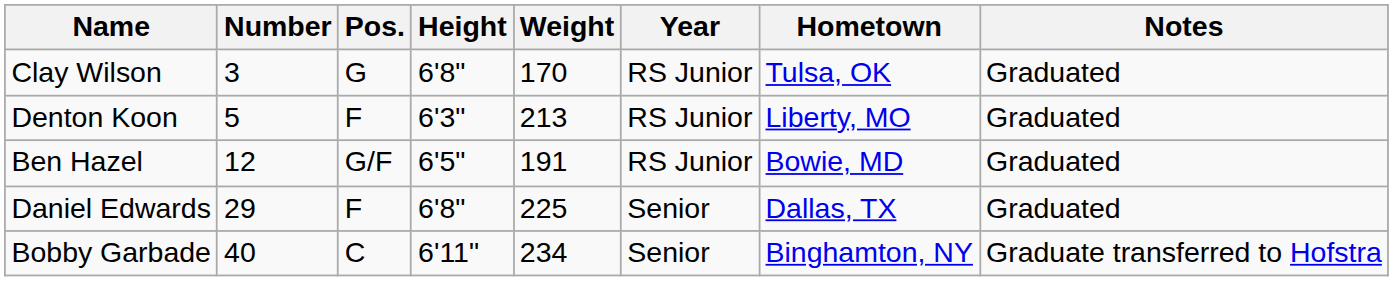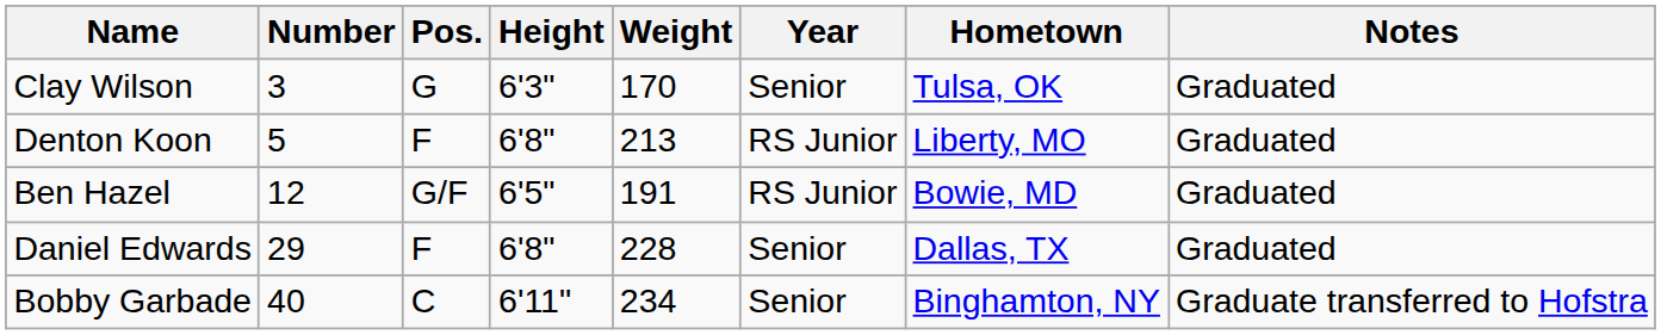Clay Wilson | Height: 6'8" -> 6'3"
Clay Wilson | Year: RS Junior -> Senior
Denton Koon | Height: 6'3" -> 6'8"
Daniel Edwards | Weight: 225 -> 228
